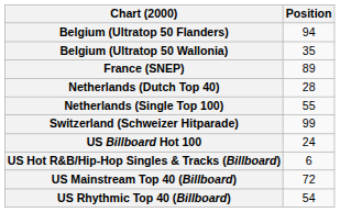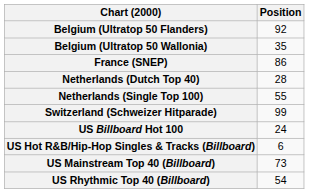Belgium (Ultratop 50 Flanders) | Position: 94 -> 92
France (SNEP) | Position: 89 -> 86
US Mainstream Top 40 (Billboard) | Position: 72 -> 73
